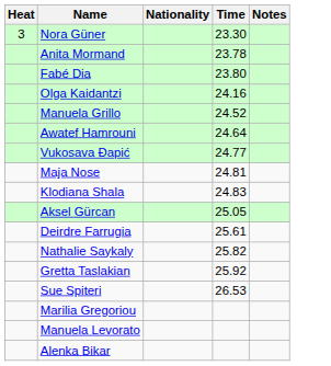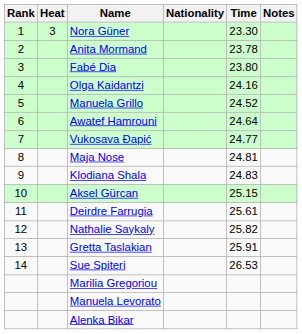+ column: Rank | 1 | 2 | 3 | 4 | 5 | 6 | 7 | 8 | 9 | 10 | 11 | 12 | 13 | 14
Aksel Gürcan | Time: 25.05 -> 25.15
Gretta Taslakian | Time: 25.92 -> 25.91
